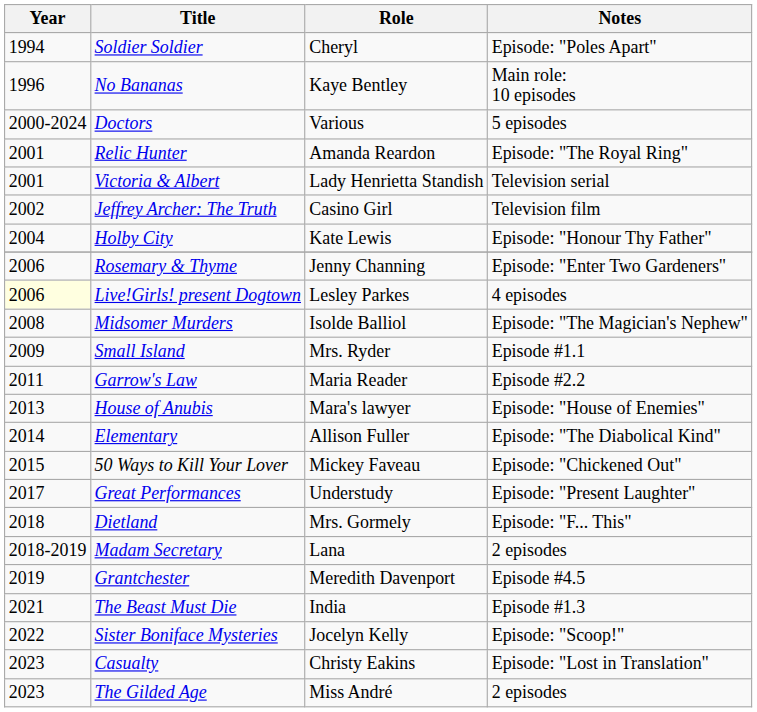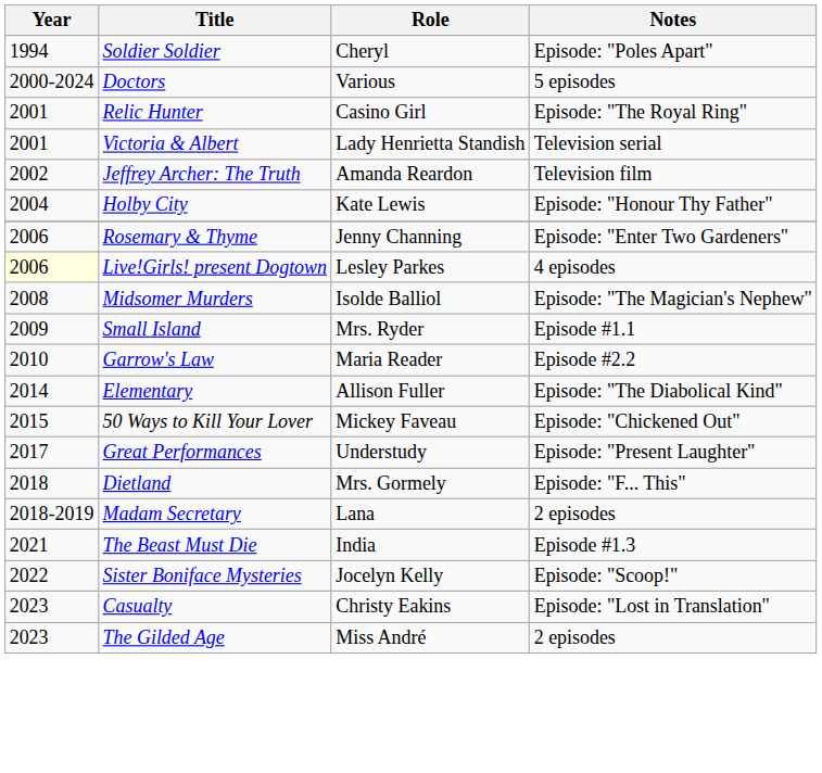- row: 1996 | No Bananas | Kaye Bentley | Main role: 10 episodes
Relic Hunter | Role: Amanda Reardon -> Casino Girl
Jeffrey Archer: The Truth | Role: Casino Girl -> Amanda Reardon
Garrow's Law | Year: 2011 -> 2010
- row: 2013 | House of Anubis | Mara's lawyer | Episode: "House of Enemies"
- row: 2019 | Grantchester | Meredith Davenport | Episode #4.5
